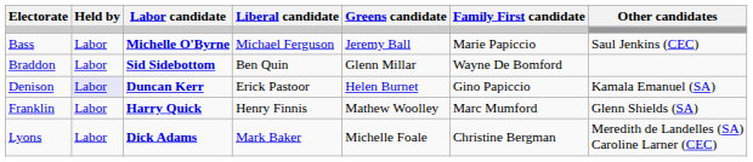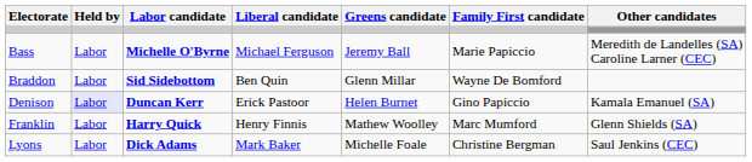Bass | Other candidates: Saul Jenkins (CEC) -> Meredith de Landelles (SA) Caroline Larner (CEC)
Lyons | Other candidates: Meredith de Landelles (SA) Caroline Larner (CEC) -> Saul Jenkins (CEC)
